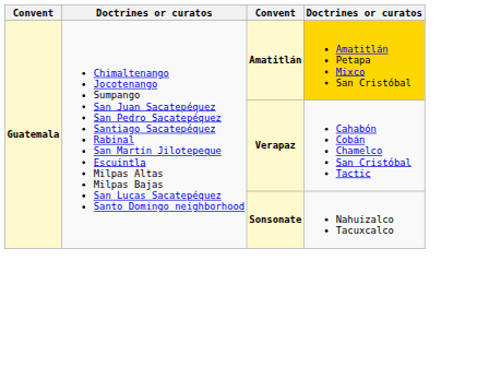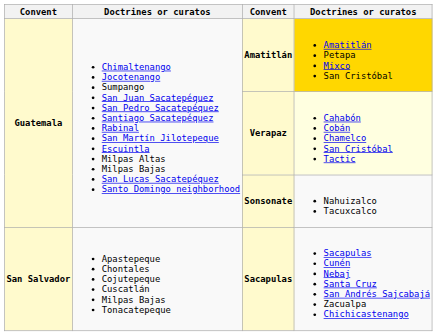Verapaz | column 4: no background -> lightyellow background
+ row: San Salvador | Apastepeque Chontales Cojutepeque Cuscatlán Milpas Bajas Tonacatepeque | Sacapulas | Sacapulas Cunén Nebaj Santa Cruz San Andrés Sajcabajá Zacualpa Chichicastenango
